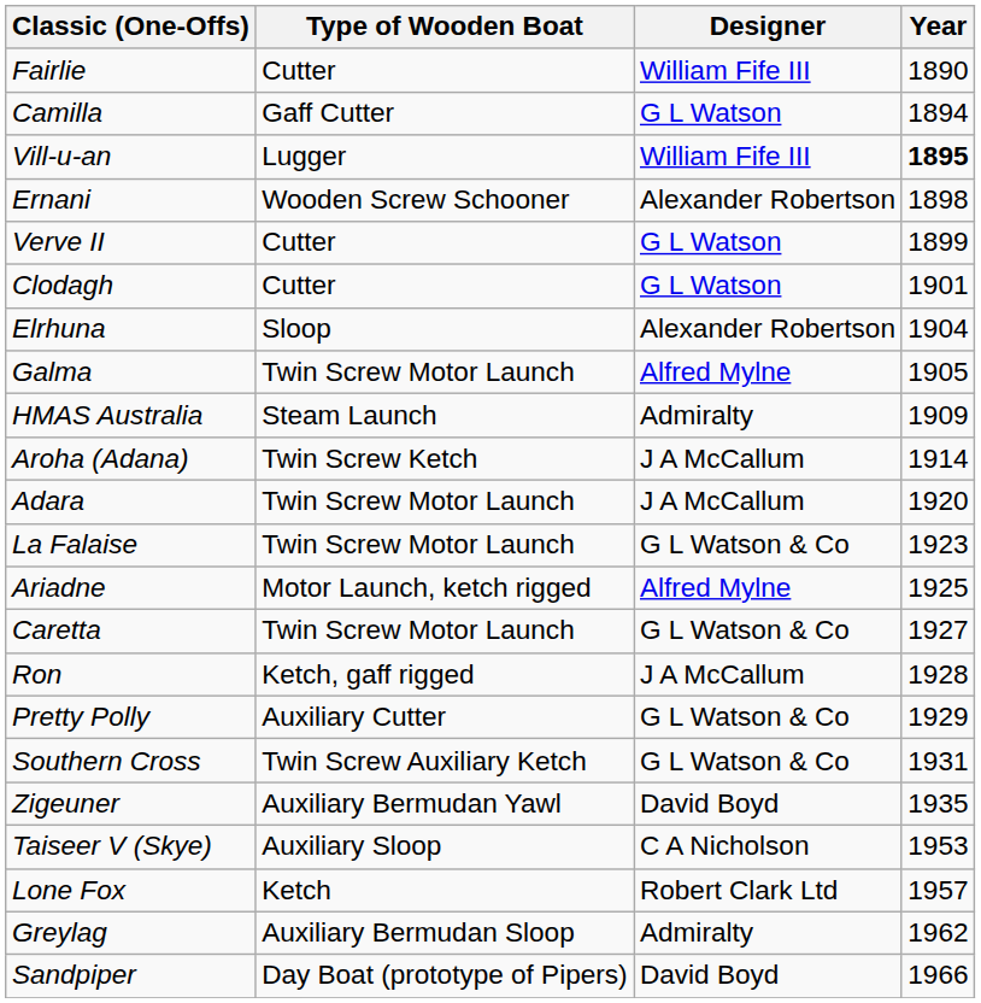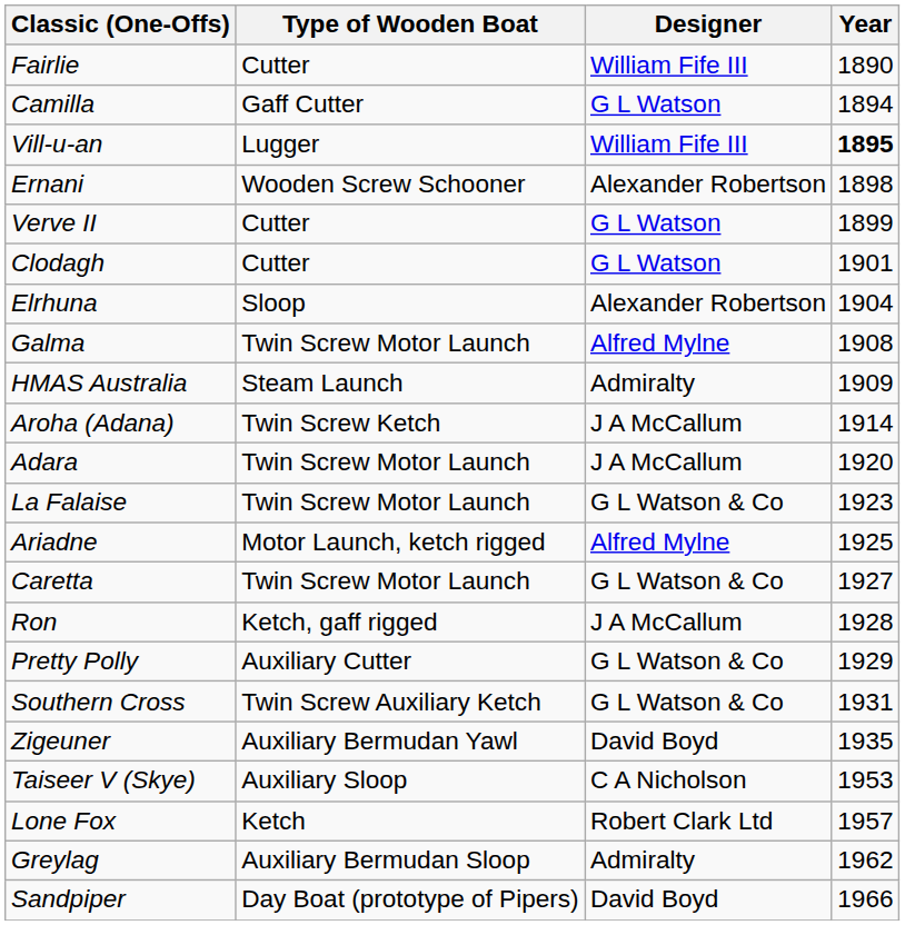Galma | Year: 1905 -> 1908
